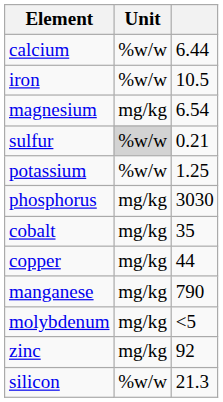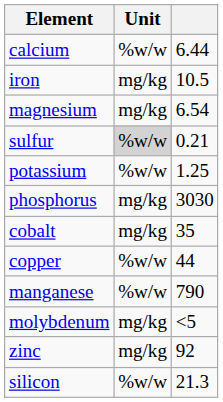iron | Unit: %w/w -> mg/kg
copper | Unit: mg/kg -> %w/w
manganese | Unit: mg/kg -> %w/w
